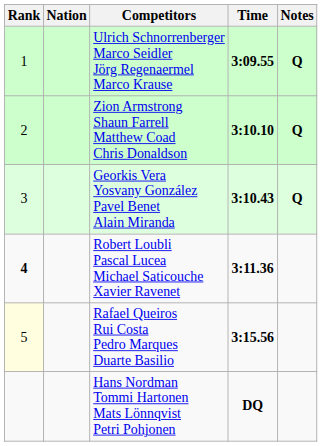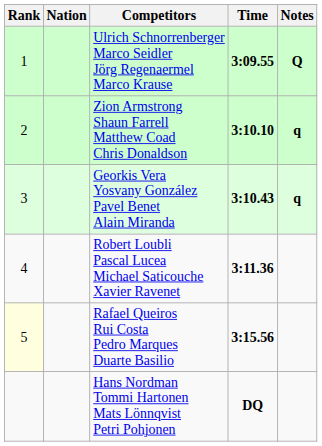Zion Armstrong Shaun Farrell Matthew Coad Chris Donaldson | Notes: Q -> q
Georkis Vera Yosvany González Pavel Benet Alain Miranda | Notes: Q -> q
Robert Loubli Pascal Lucea Michael Saticouche Xavier Ravenet | Rank: bold -> normal
